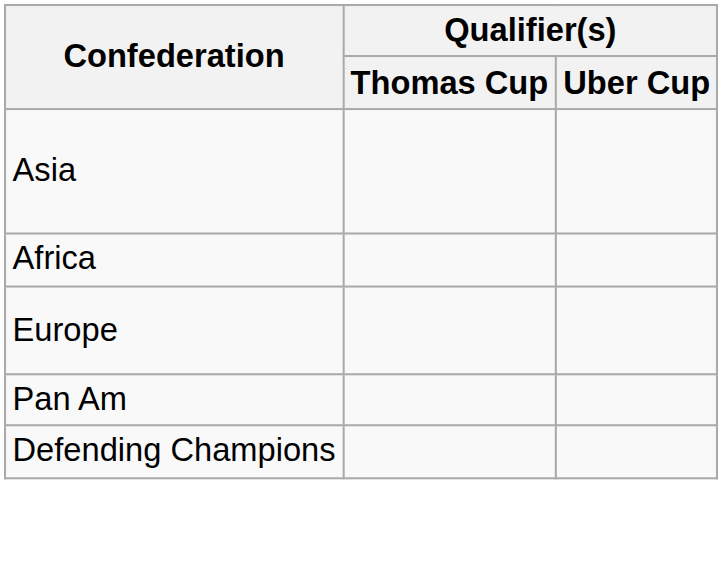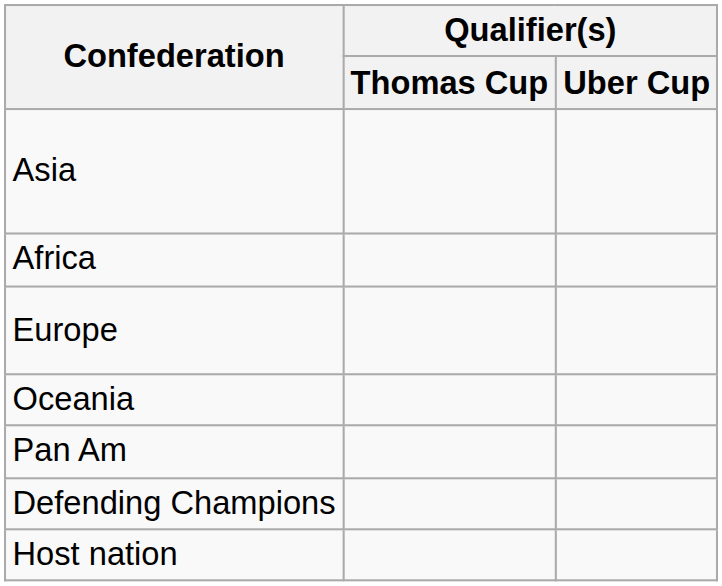+ row: Oceania
+ row: Host nation
